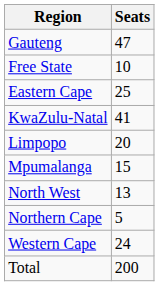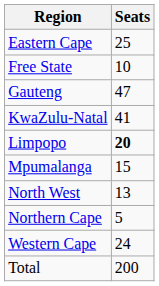rows swapped: Eastern Cape <-> Gauteng
Limpopo | Seats: normal -> bold
